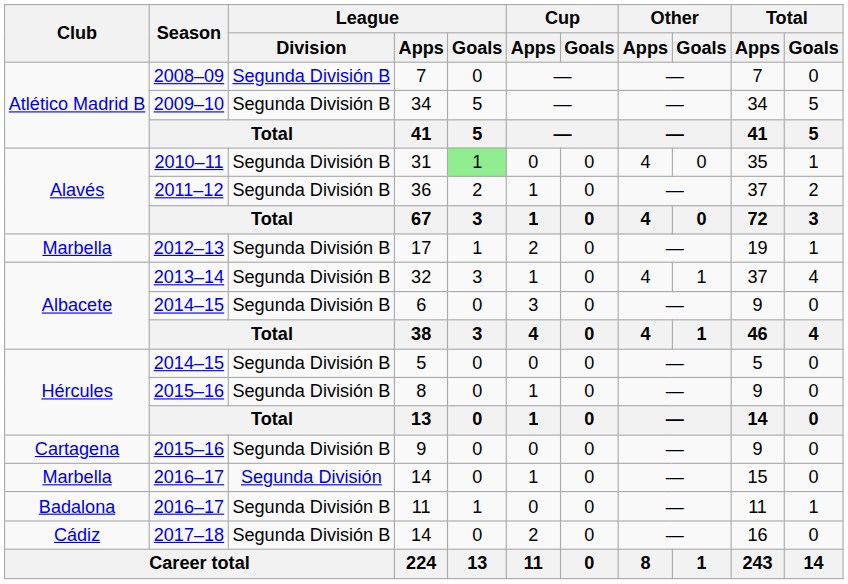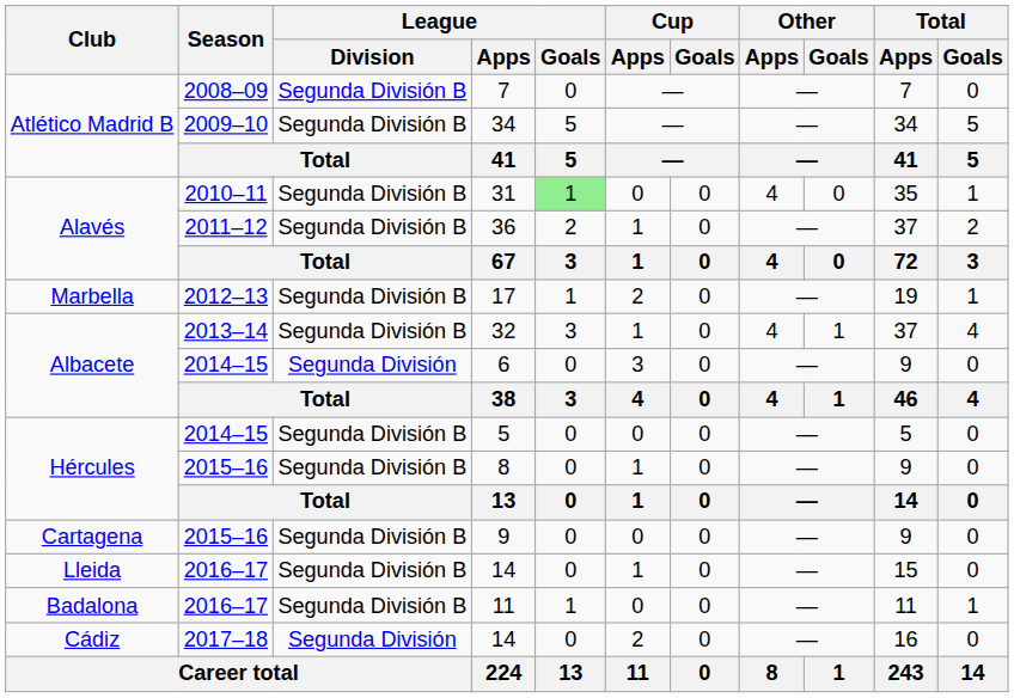6 | League / Division: Segunda División B -> Segunda División
2016–17 / 14 | Club: Marbella -> Lleida
2016–17 / 14 | League / Division: Segunda División -> Segunda División B
2017–18 / 14 | League / Division: Segunda División B -> Segunda División
